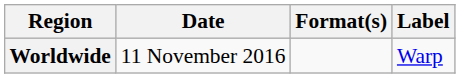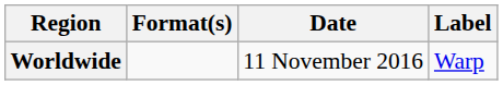columns swapped: Date <-> Format(s)
